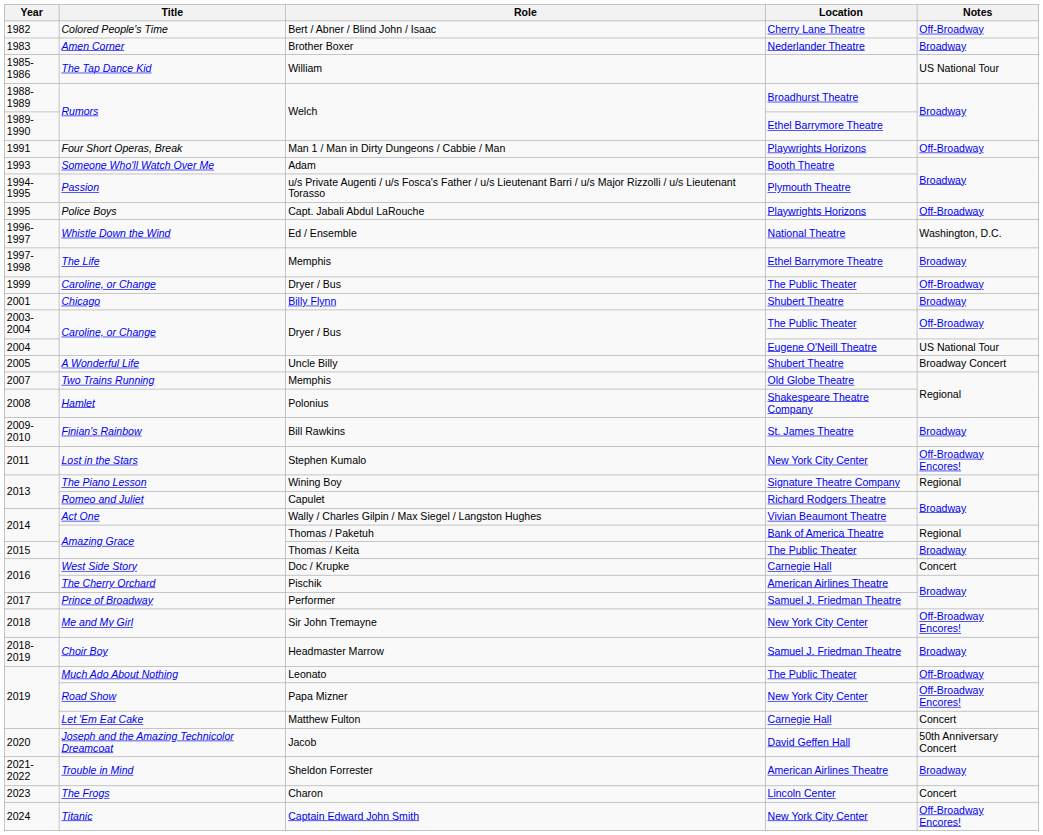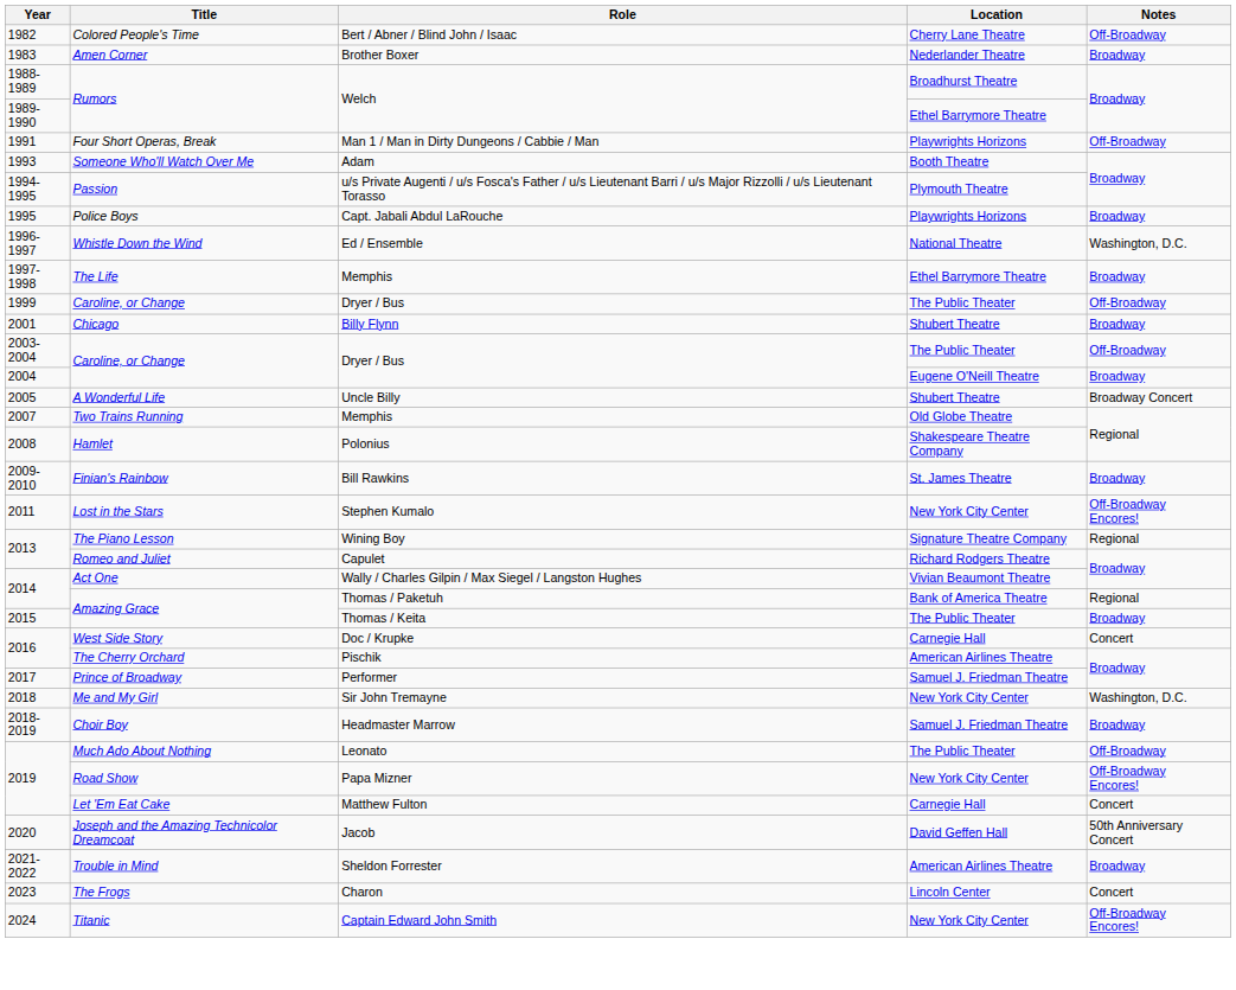- row: 1985-1986 | The Tap Dance Kid | William | US National Tour
Police Boys | Notes: Off-Broadway -> Broadway
2004 / Caroline, or Change | Notes: US National Tour -> Broadway
Me and My Girl | Notes: Off-Broadway Encores! -> Washington, D.C.
